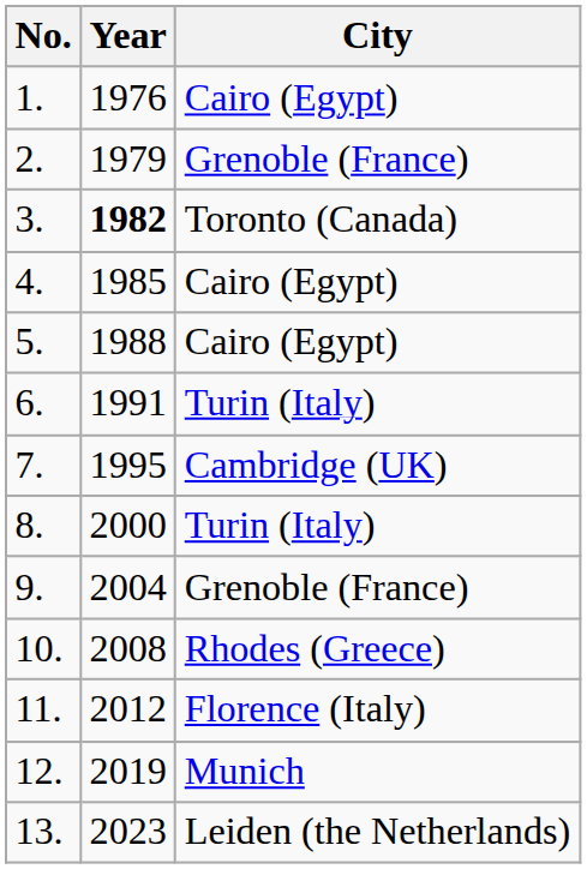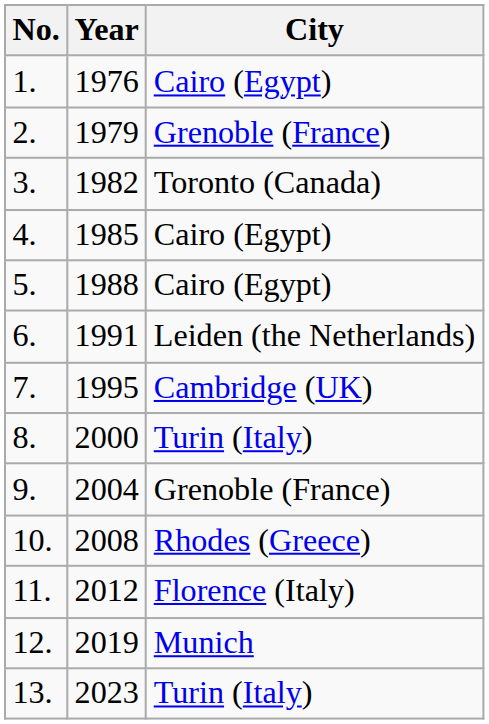3. | Year: bold -> normal
6. | City: Turin (Italy) -> Leiden (the Netherlands)
13. | City: Leiden (the Netherlands) -> Turin (Italy)
